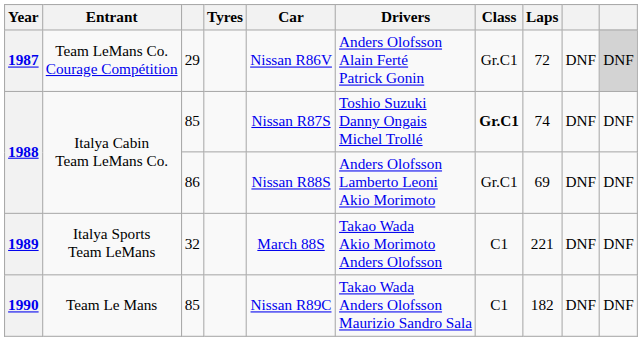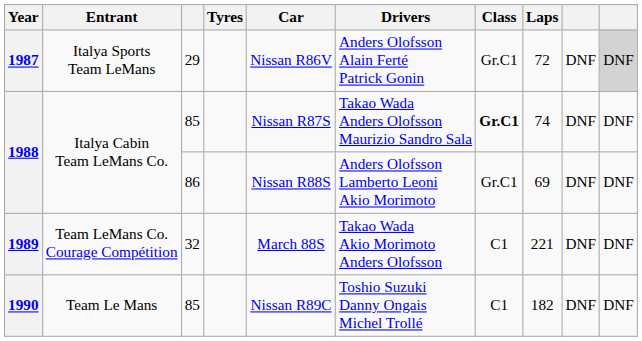1987 | Entrant: Team LeMans Co. Courage Compétition -> Italya Sports Team LeMans
1988 / 85 | Drivers: Toshio Suzuki Danny Ongais Michel Trollé -> Takao Wada Anders Olofsson Maurizio Sandro Sala
1989 | Entrant: Italya Sports Team LeMans -> Team LeMans Co. Courage Compétition
1990 | Drivers: Takao Wada Anders Olofsson Maurizio Sandro Sala -> Toshio Suzuki Danny Ongais Michel Trollé
